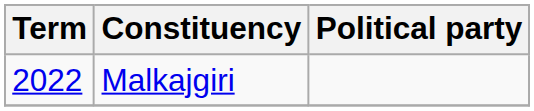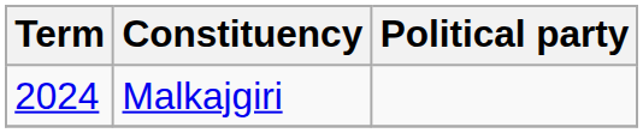Malkajgiri | Term: 2022 -> 2024
